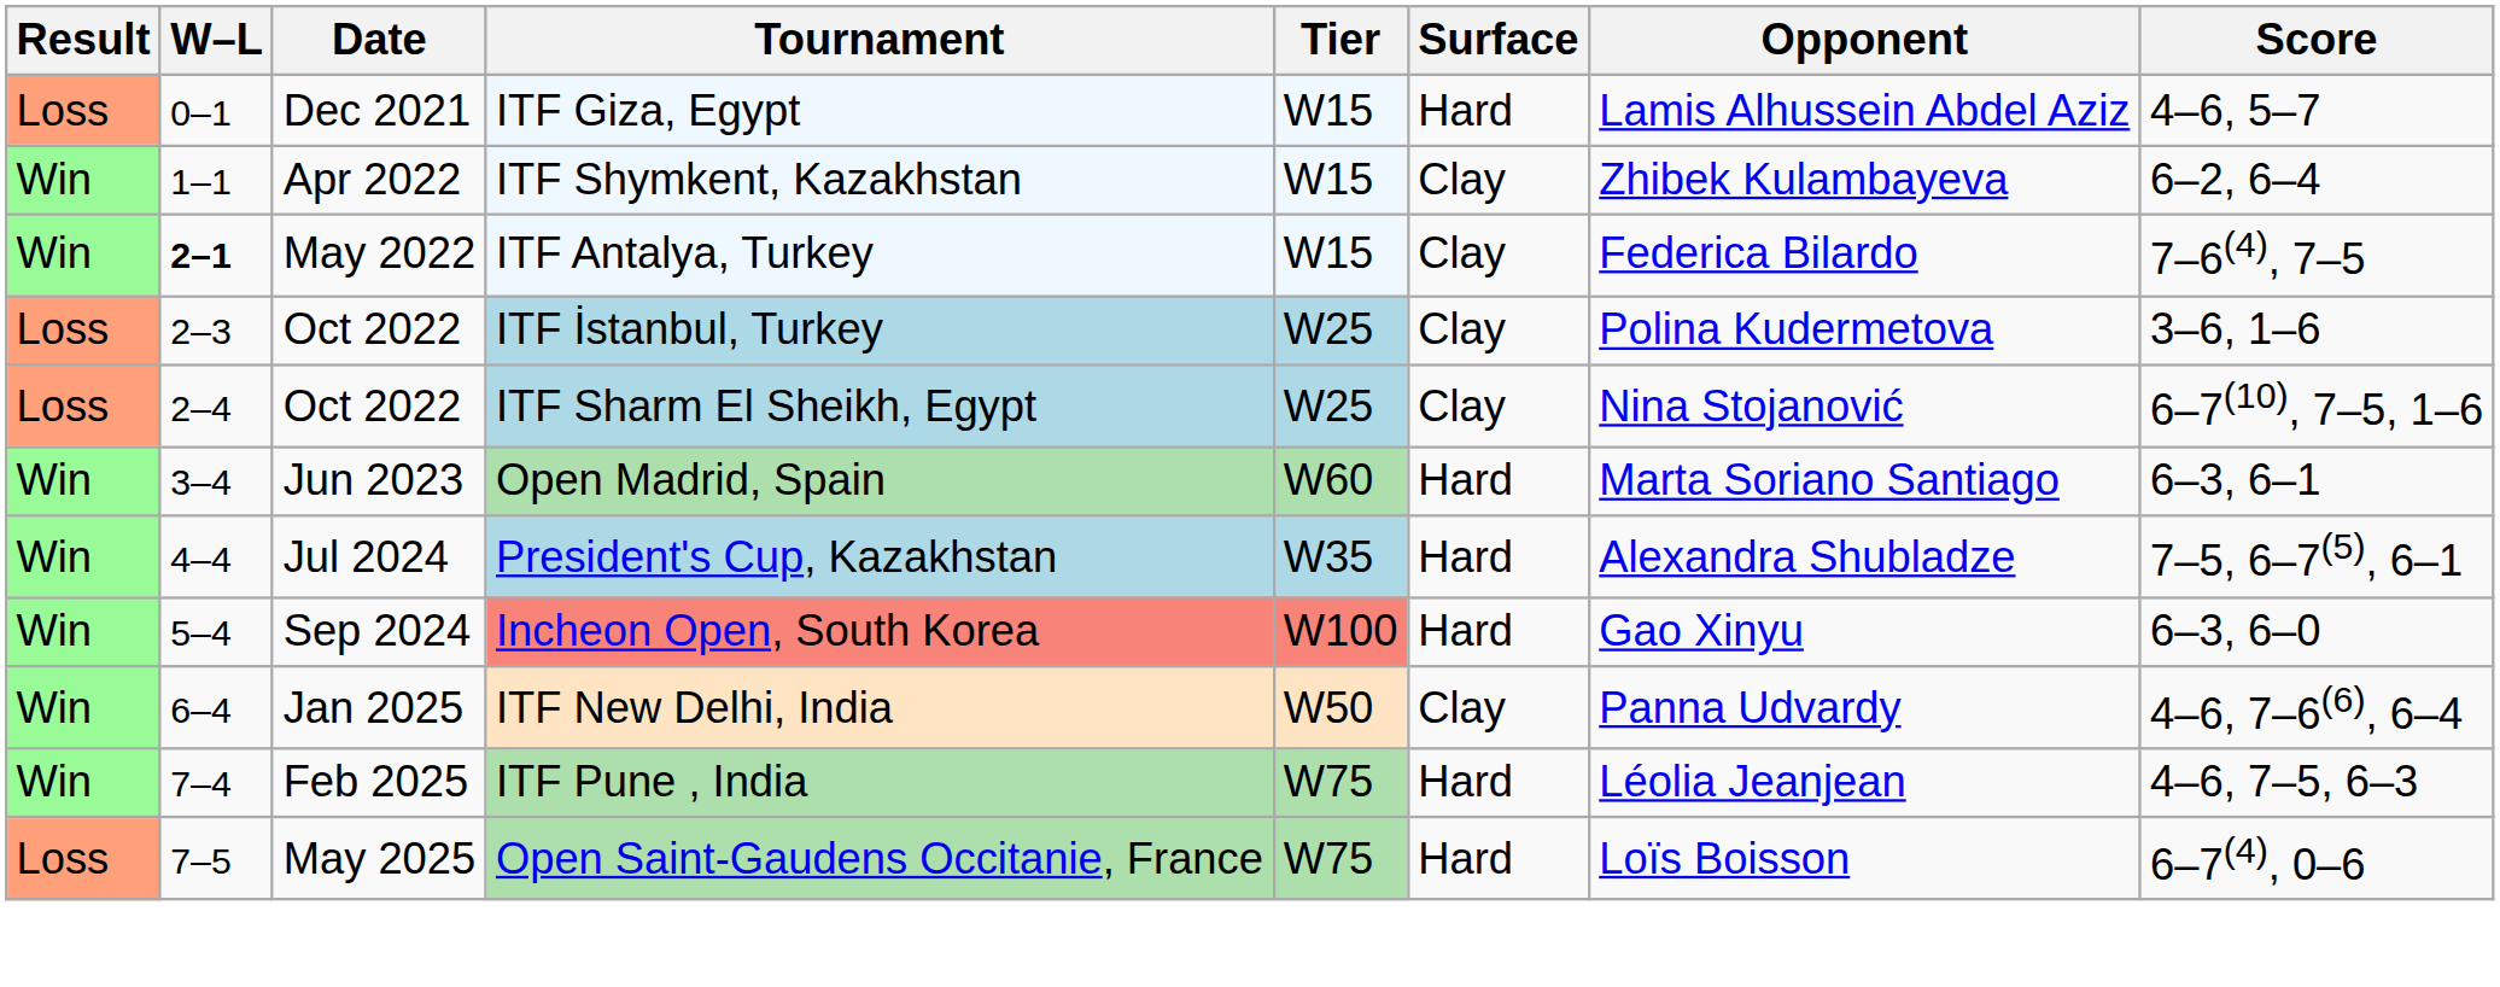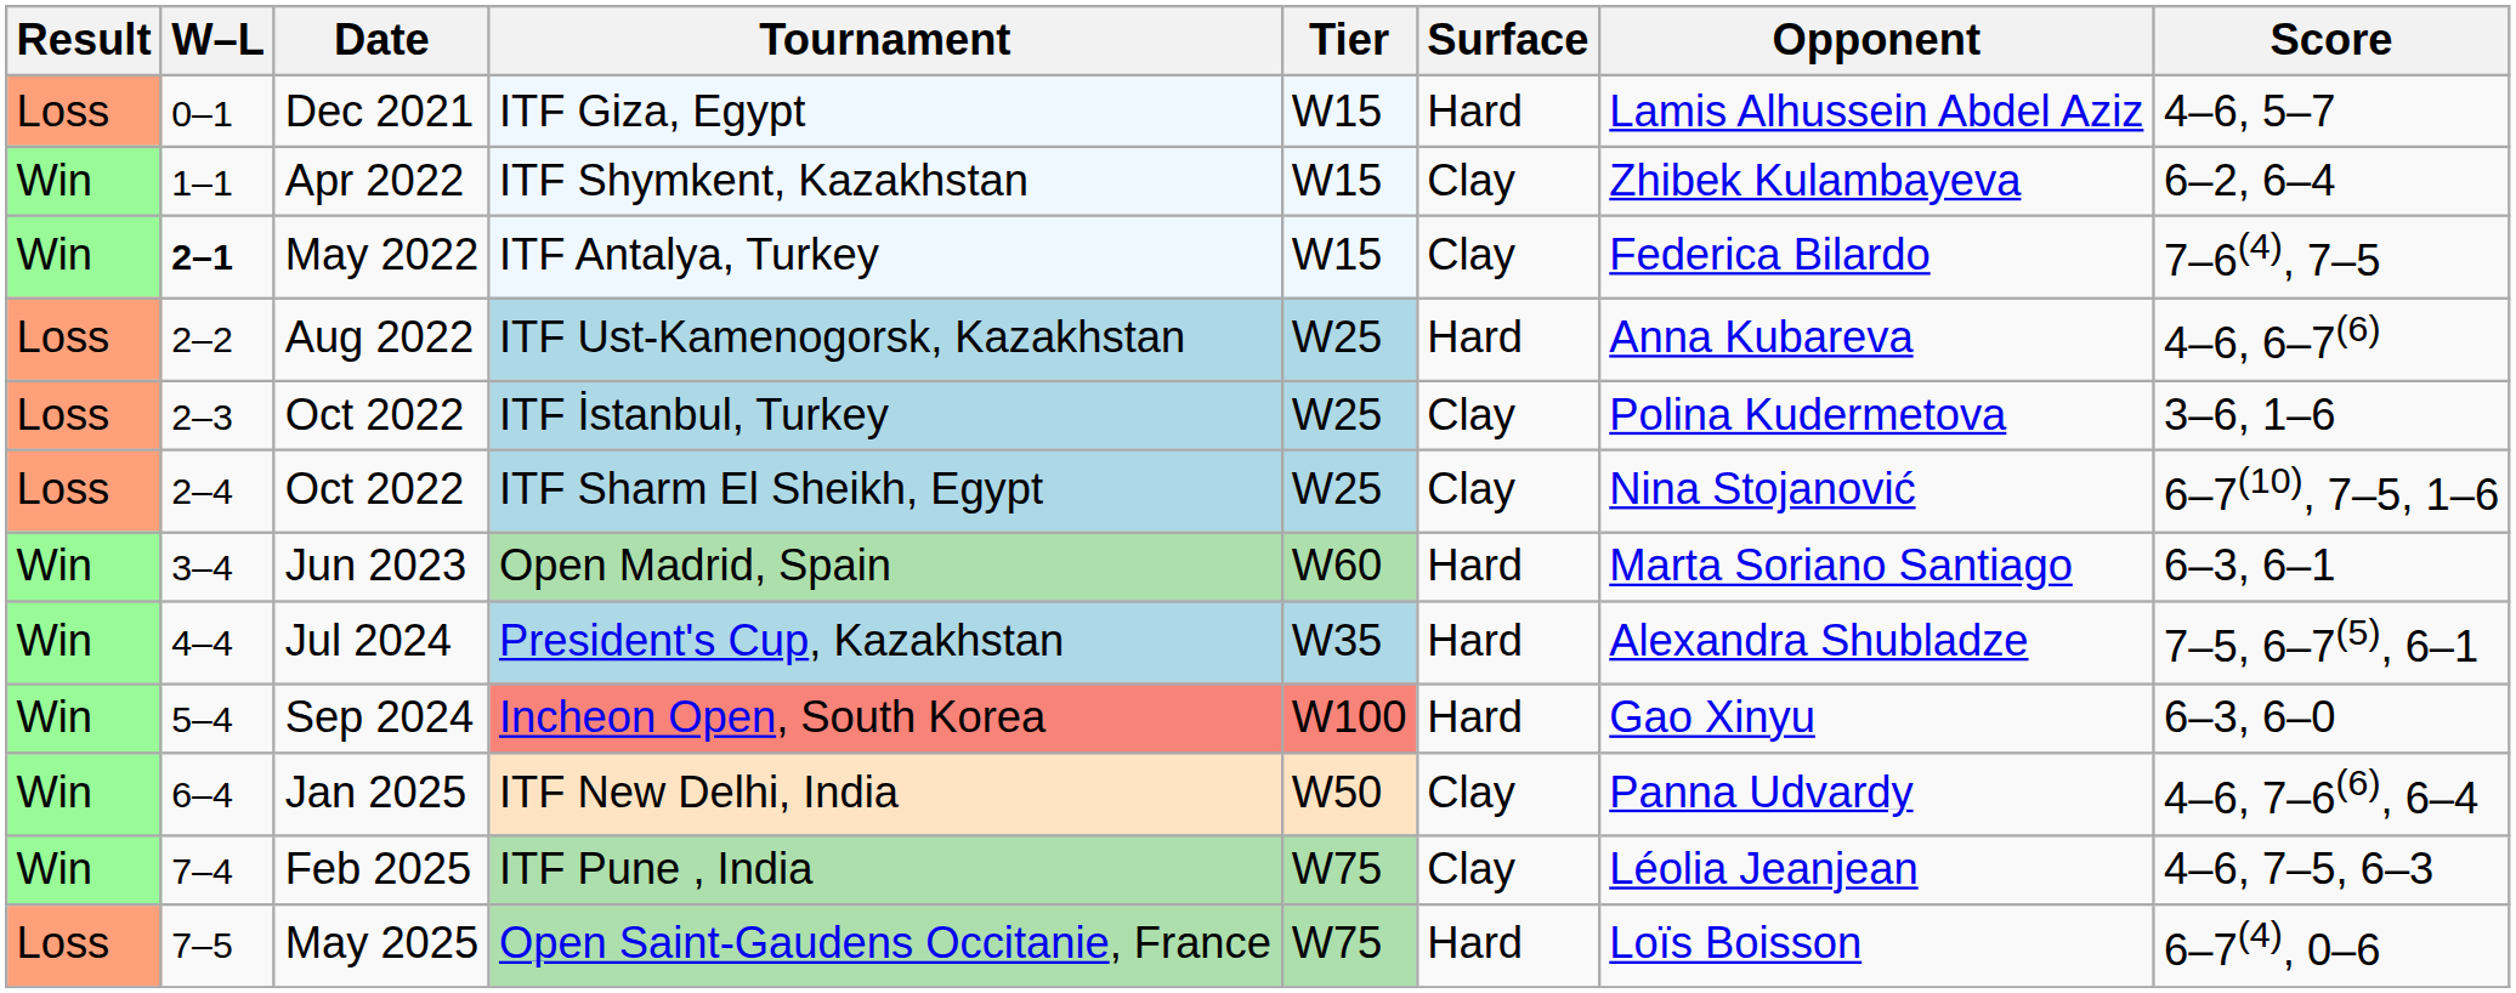+ row: Loss | 2–2 | Aug 2022 | ITF Ust-Kamenogorsk, Kazakhstan | W25 | Hard | Anna Kubareva | 4–6, 6–7(6)
ITF Pune , India | Surface: Hard -> Clay
